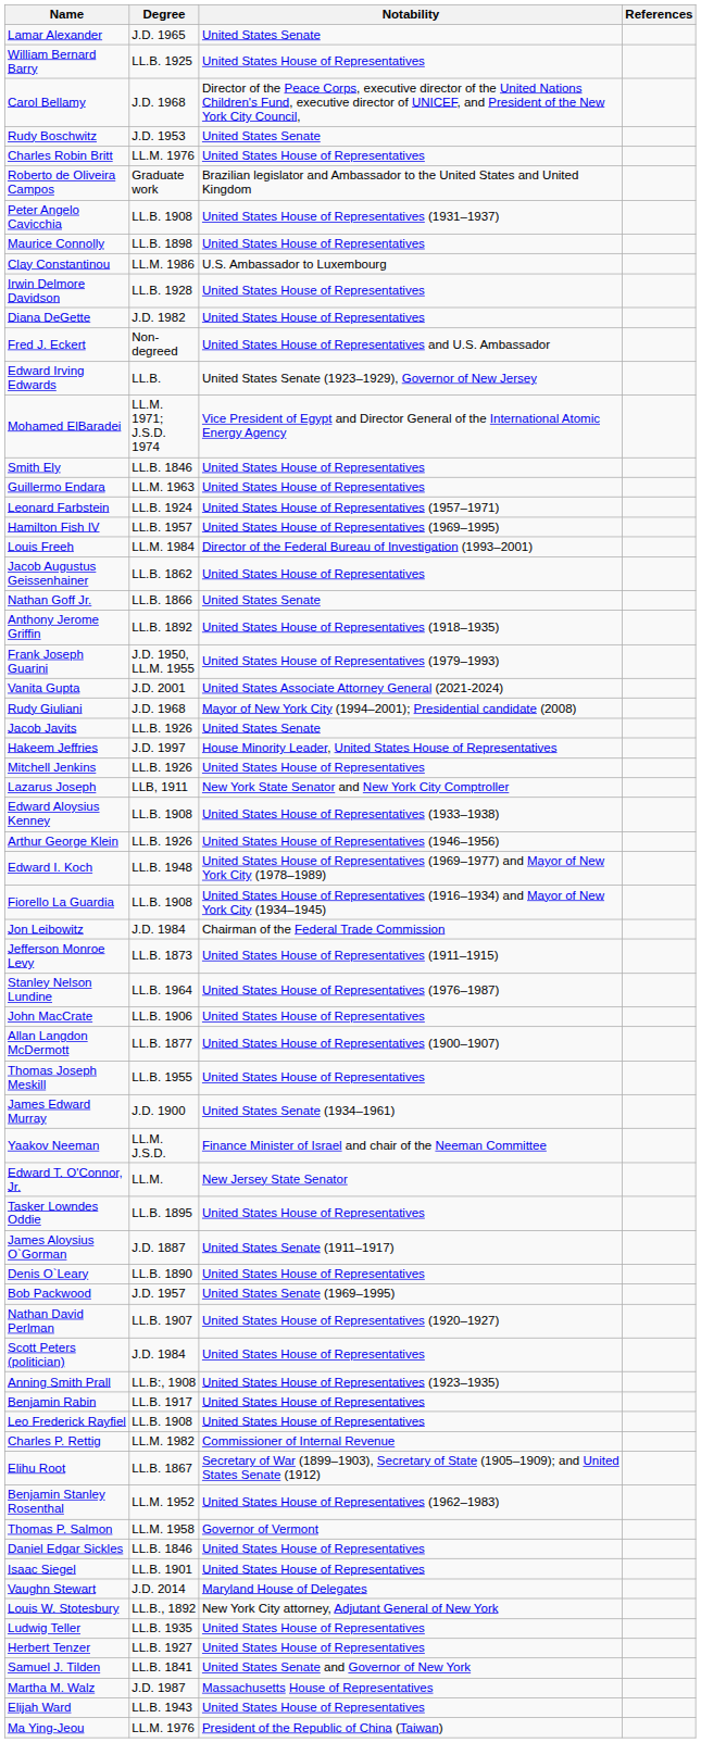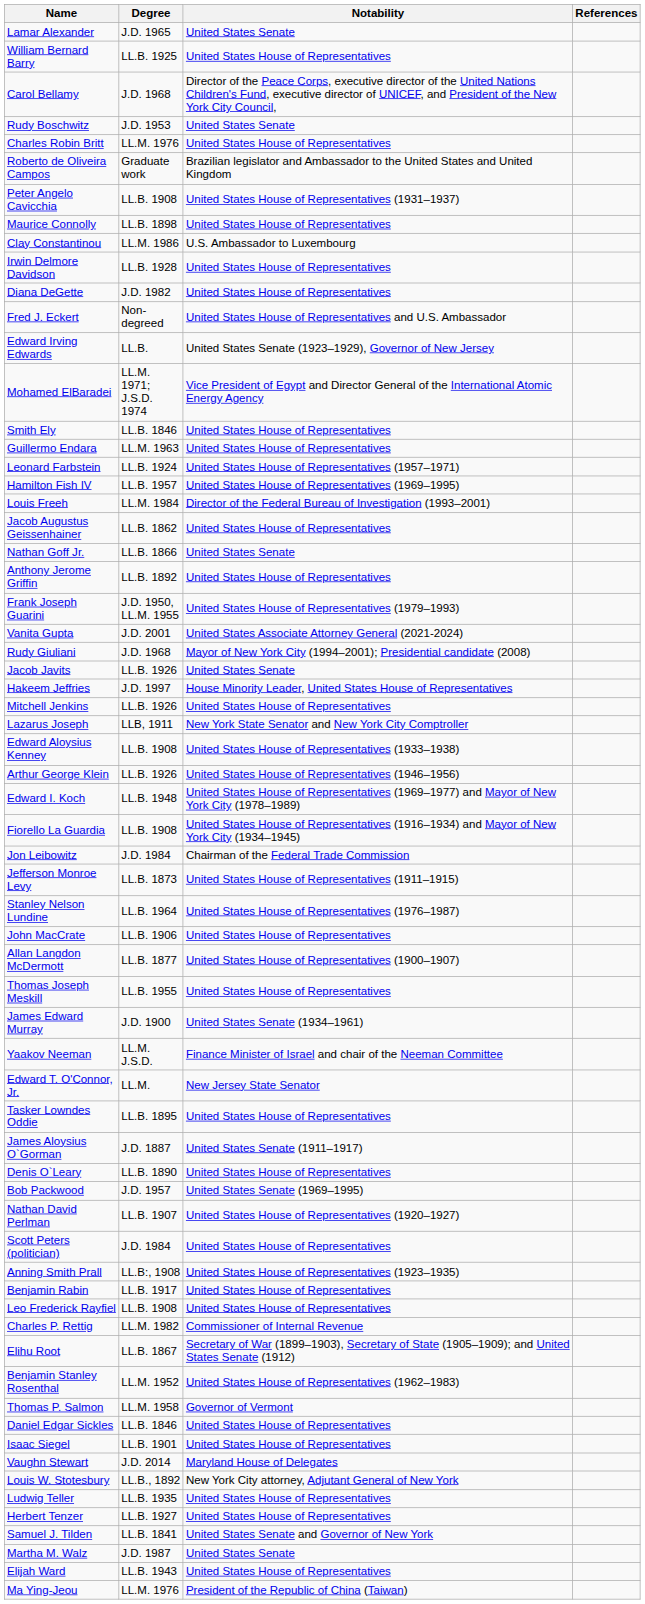Anthony Jerome Griffin | Notability: United States House of Representatives (1918–1935) -> United States House of Representatives
Martha M. Walz | Notability: Massachusetts House of Representatives -> United States Senate
